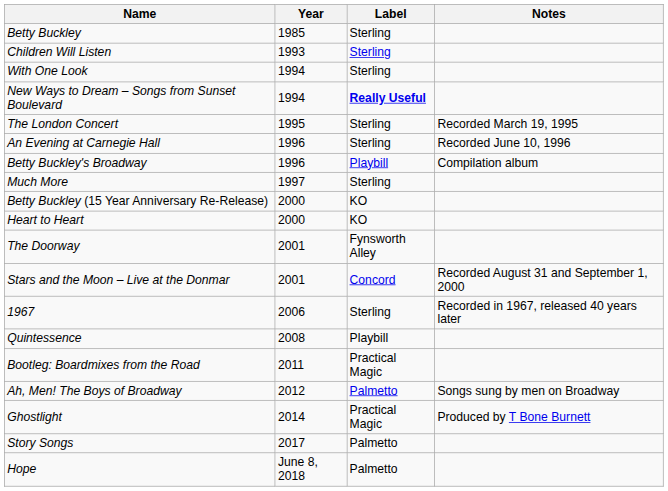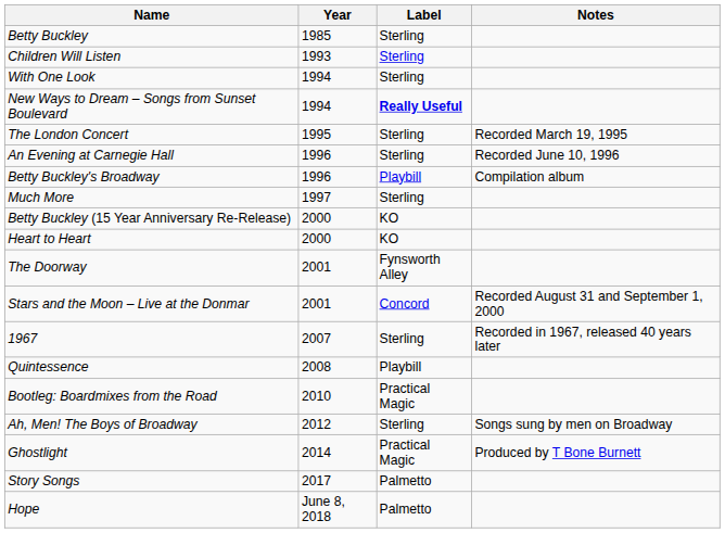1967 | Year: 2006 -> 2007
Bootleg: Boardmixes from the Road | Year: 2011 -> 2010
Ah, Men! The Boys of Broadway | Label: Palmetto -> Sterling
